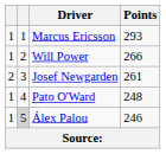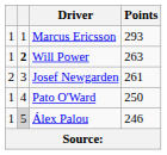Will Power | column 2: normal -> bold
Will Power | Points: 266 -> 263
Pato O'Ward | Points: 248 -> 250
